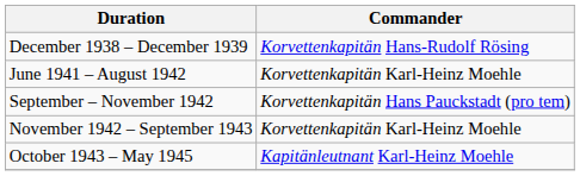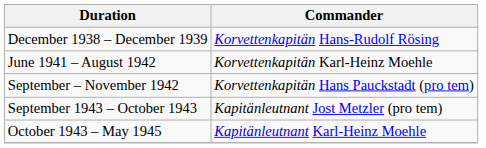- row: November 1942 – September 1943 | Korvettenkapitän Karl-Heinz Moehle
+ row: September 1943 – October 1943 | Kapitänleutnant Jost Metzler (pro tem)
